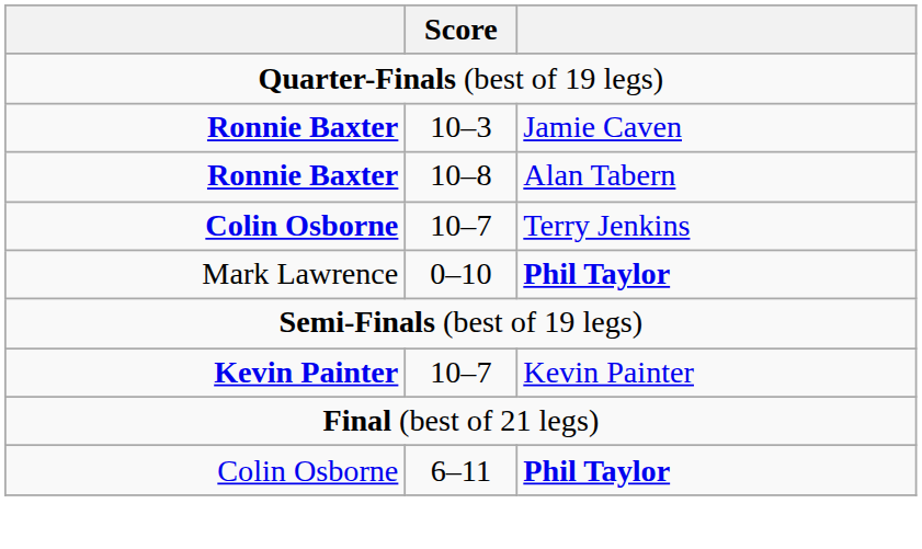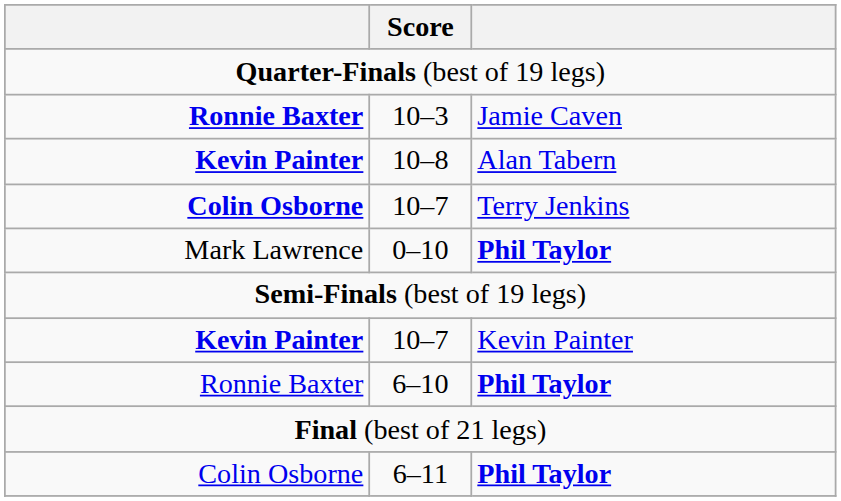10–8 | column 1: Ronnie Baxter -> Kevin Painter
+ row: Ronnie Baxter | 6–10 | Phil Taylor
